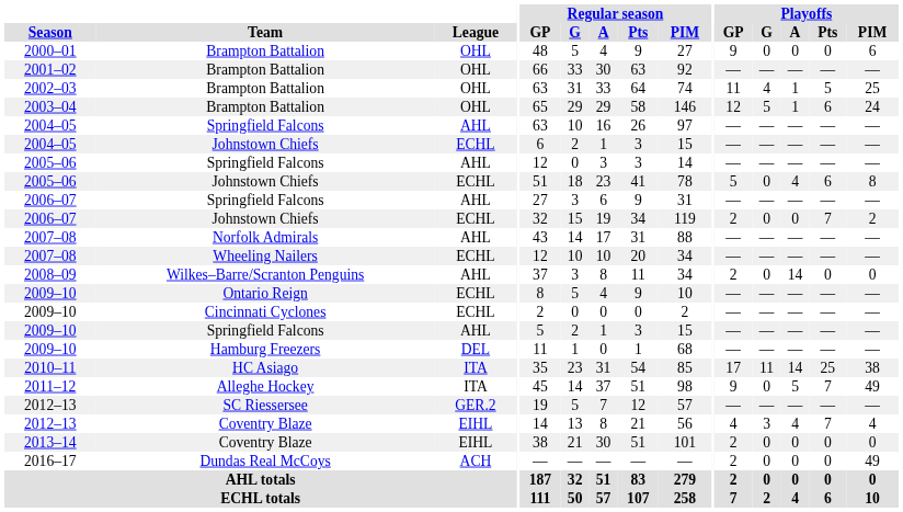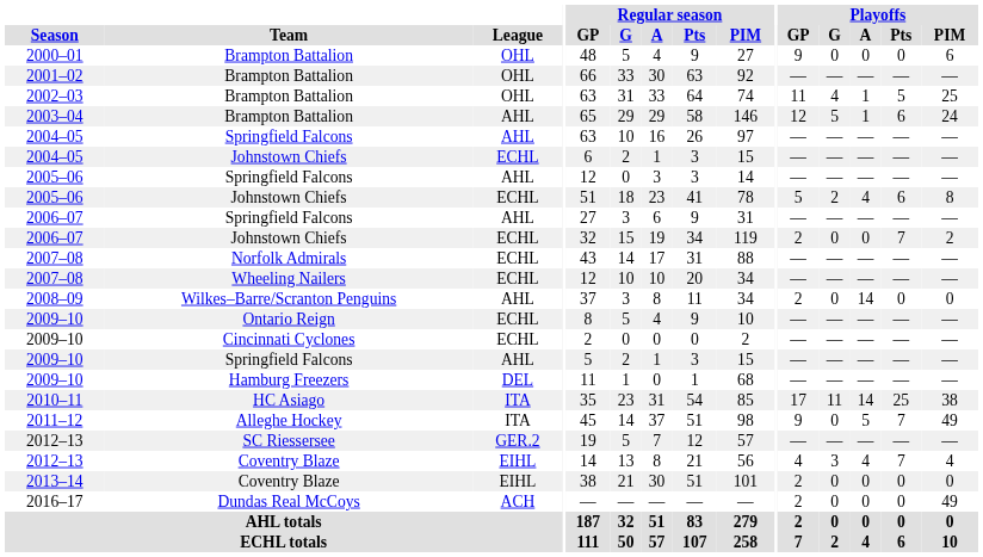2003–04 | League: OHL -> AHL
2005–06 / Johnstown Chiefs | Playoffs / G: 0 -> 2
2007–08 / Norfolk Admirals | League: AHL -> ECHL
